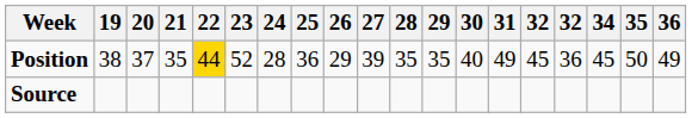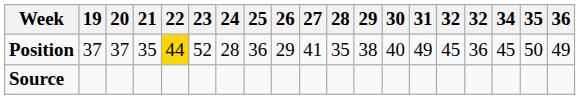Position | 19: 38 -> 37
Position | 27: 39 -> 41
Position | 29: 35 -> 38
